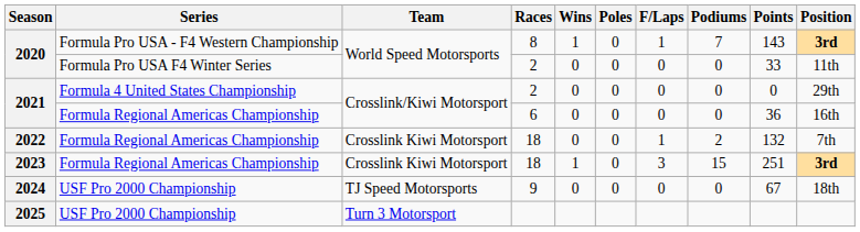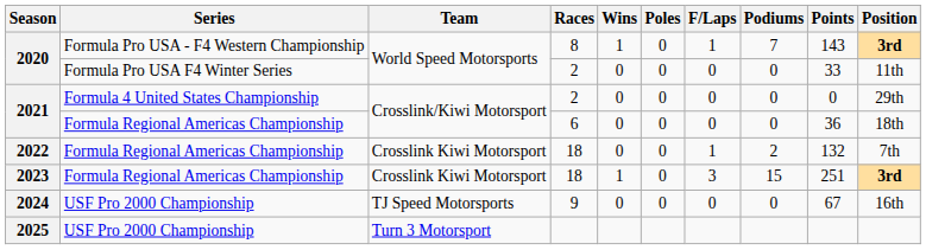2021 / 6 | Position: 16th -> 18th
2024 | Position: 18th -> 16th
